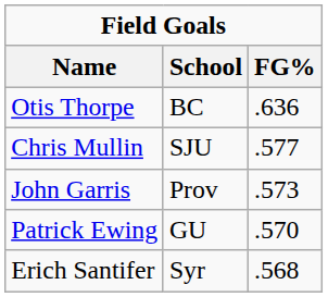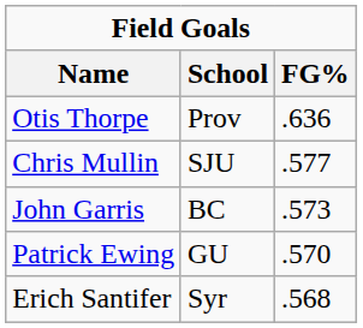Otis Thorpe | School: BC -> Prov
John Garris | School: Prov -> BC
